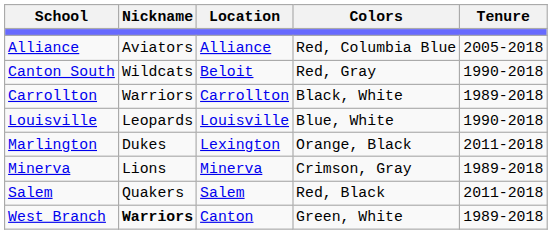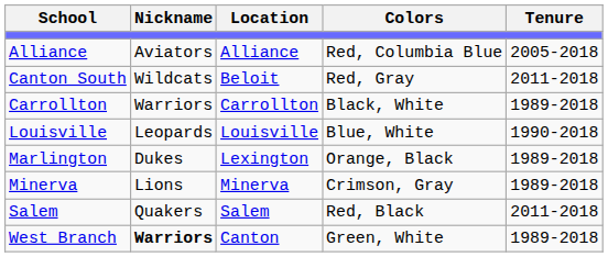Canton South | Tenure: 1990-2018 -> 2011-2018
Marlington | Tenure: 2011-2018 -> 1989-2018
